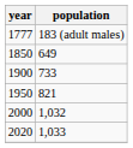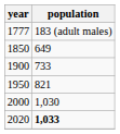2000 | population: 1,032 -> 1,030
2020 | population: normal -> bold
